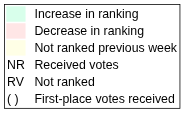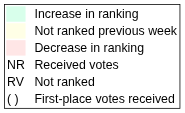rows swapped: Decrease in ranking <-> Not ranked previous week
